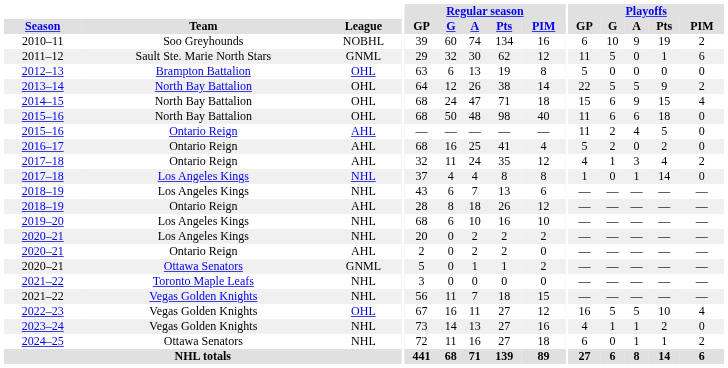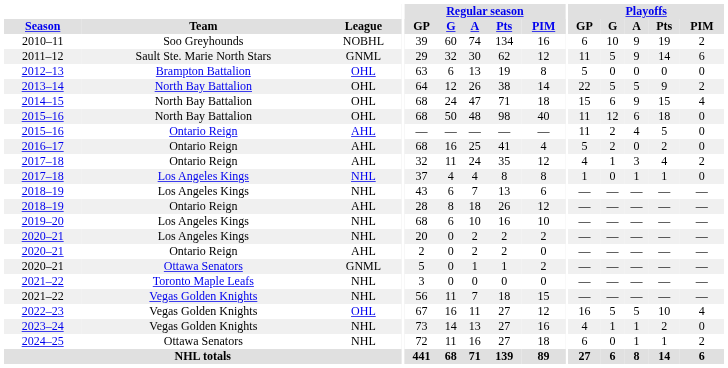2011–12 | Playoffs / A: 0 -> 9
2011–12 | Playoffs / Pts: 1 -> 14
2015–16 / North Bay Battalion | Playoffs / G: 6 -> 12
2017–18 / Los Angeles Kings | Playoffs / Pts: 14 -> 1
